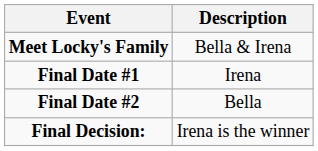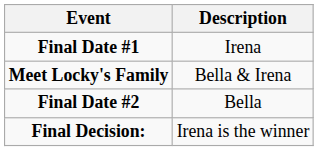rows swapped: Meet Locky's Family <-> Final Date #1
